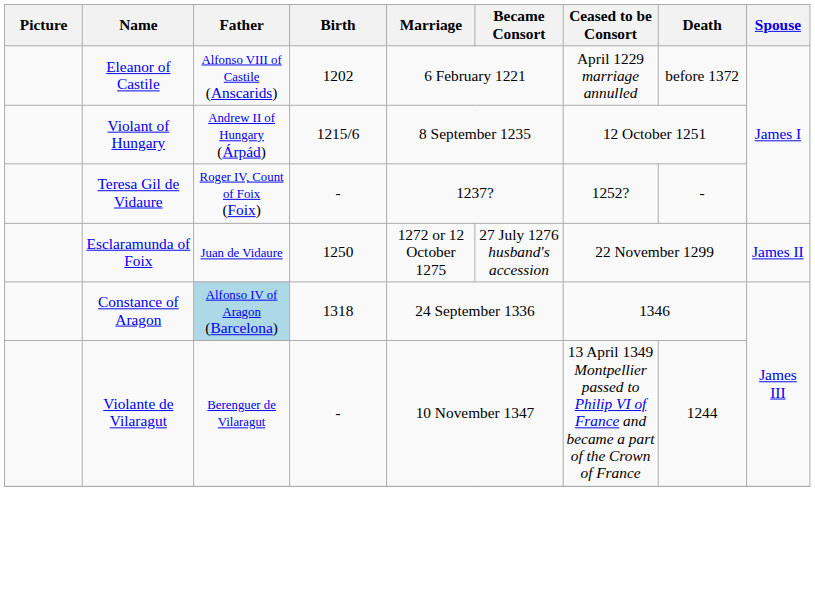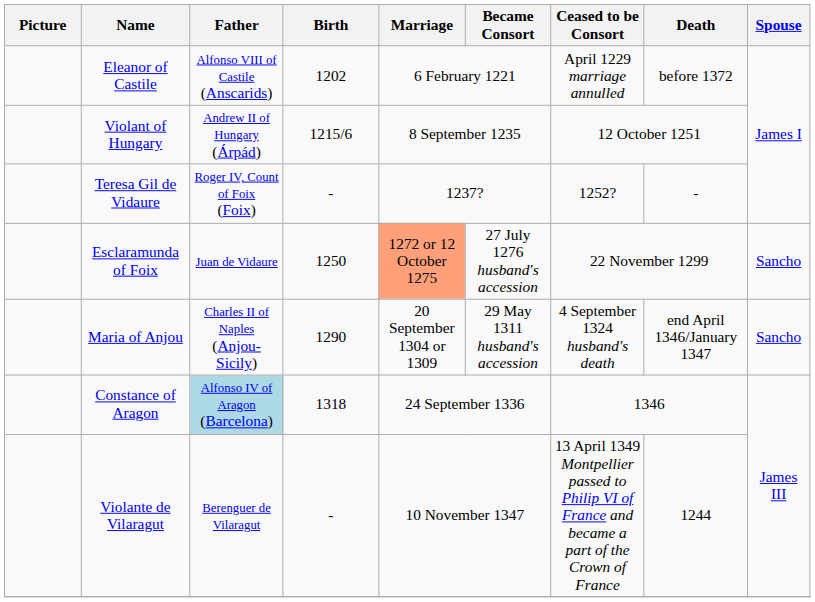Esclaramunda of Foix | Marriage: no background -> lightsalmon background
Esclaramunda of Foix | Spouse: James II -> Sancho
+ row: Maria of Anjou | Charles II of Naples (Anjou-Sicily) | 1290 | 20 September 1304 or 1309 | 29 May 1311 husband's accession | 4 September 1324 husband's death | end April 1346/January 1347 | Sancho
